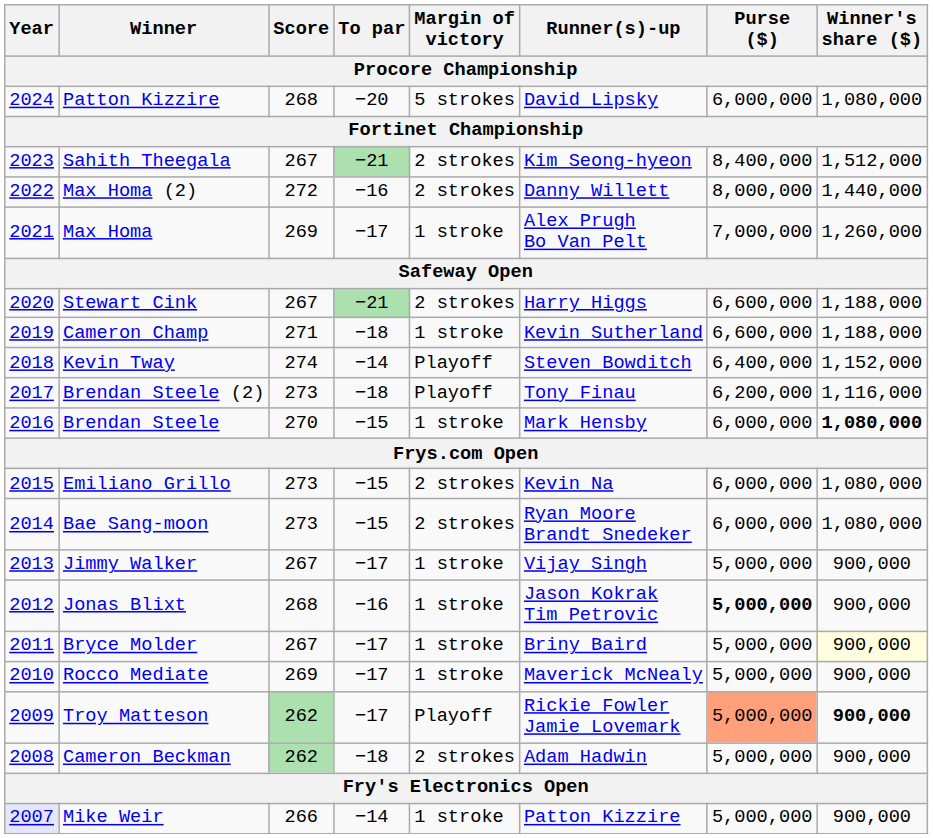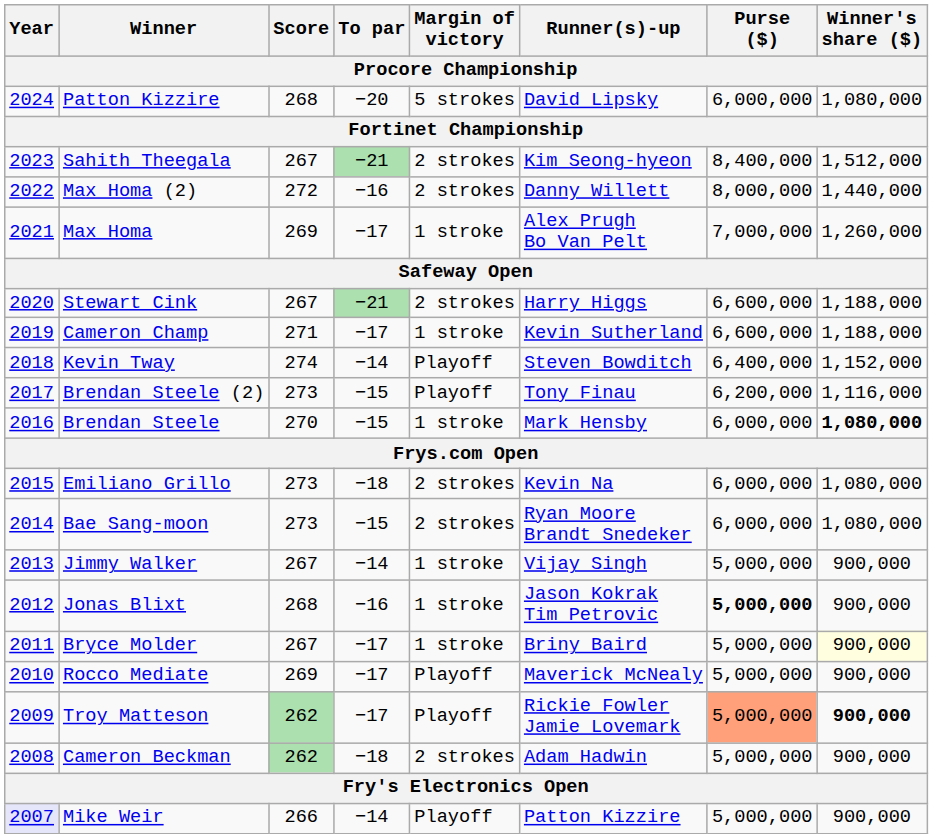Cameron Champ | To par: −18 -> −17
Brendan Steele (2) | To par: −18 -> −15
Emiliano Grillo | To par: −15 -> −18
Jimmy Walker | To par: −17 -> −14
Rocco Mediate | Margin of victory: 1 stroke -> Playoff
Mike Weir | Margin of victory: 1 stroke -> Playoff
